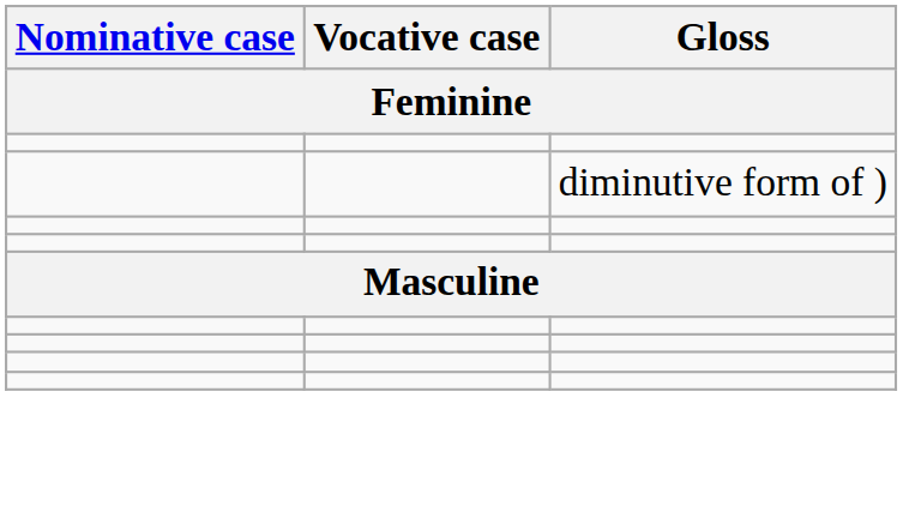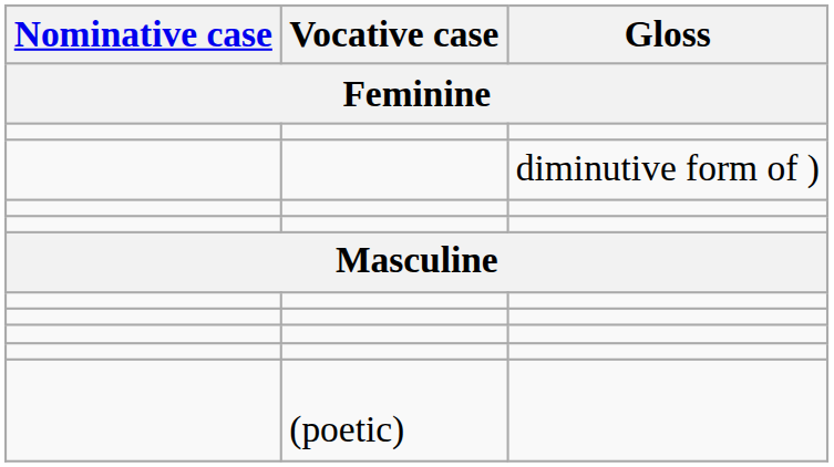+ row: (poetic)
